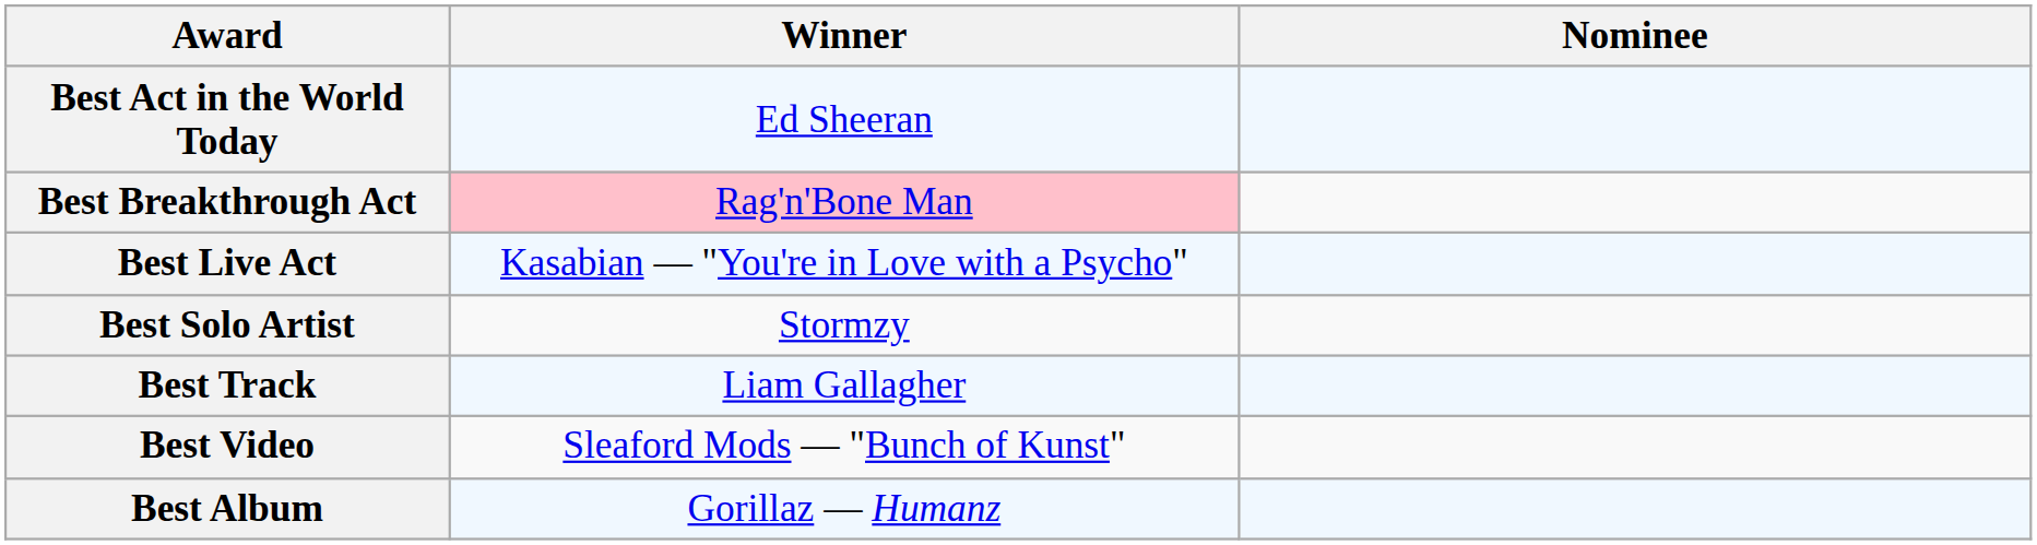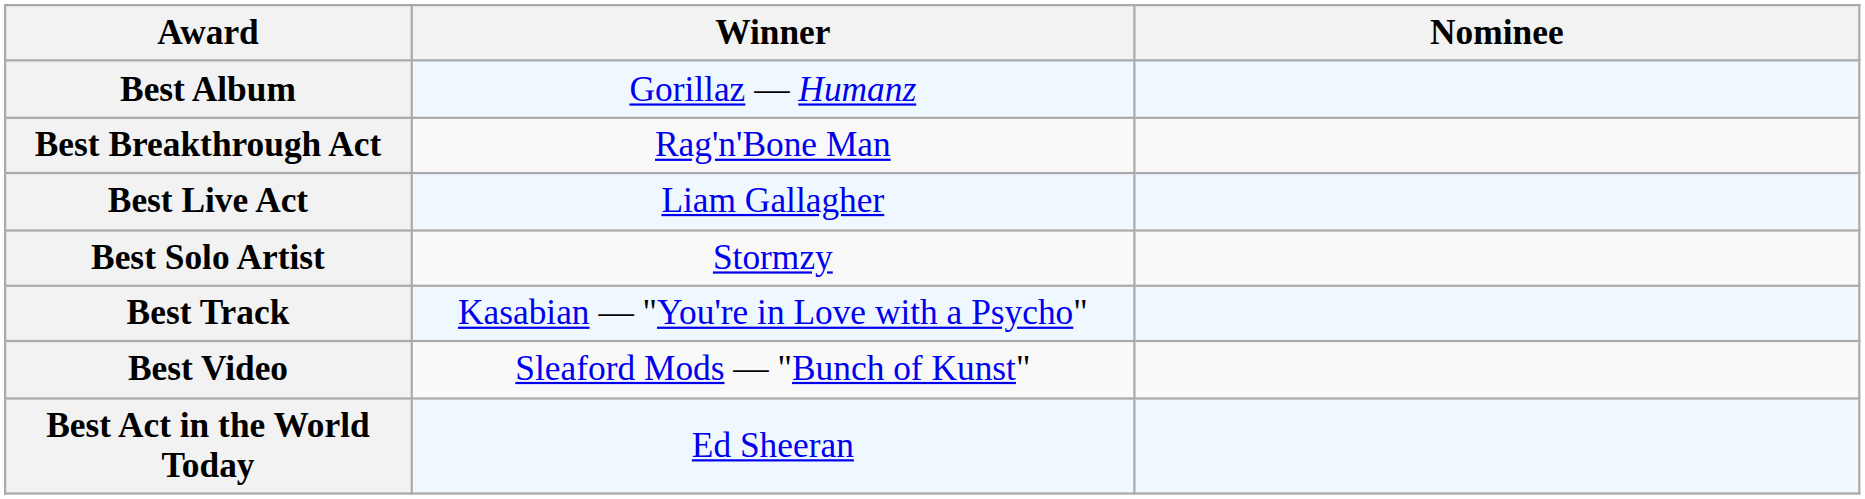rows swapped: Best Act in the World Today <-> Best Album
Best Breakthrough Act | Winner: pink background -> no background
Best Live Act | Winner: Kasabian — "You're in Love with a Psycho" -> Liam Gallagher
Best Track | Winner: Liam Gallagher -> Kasabian — "You're in Love with a Psycho"
